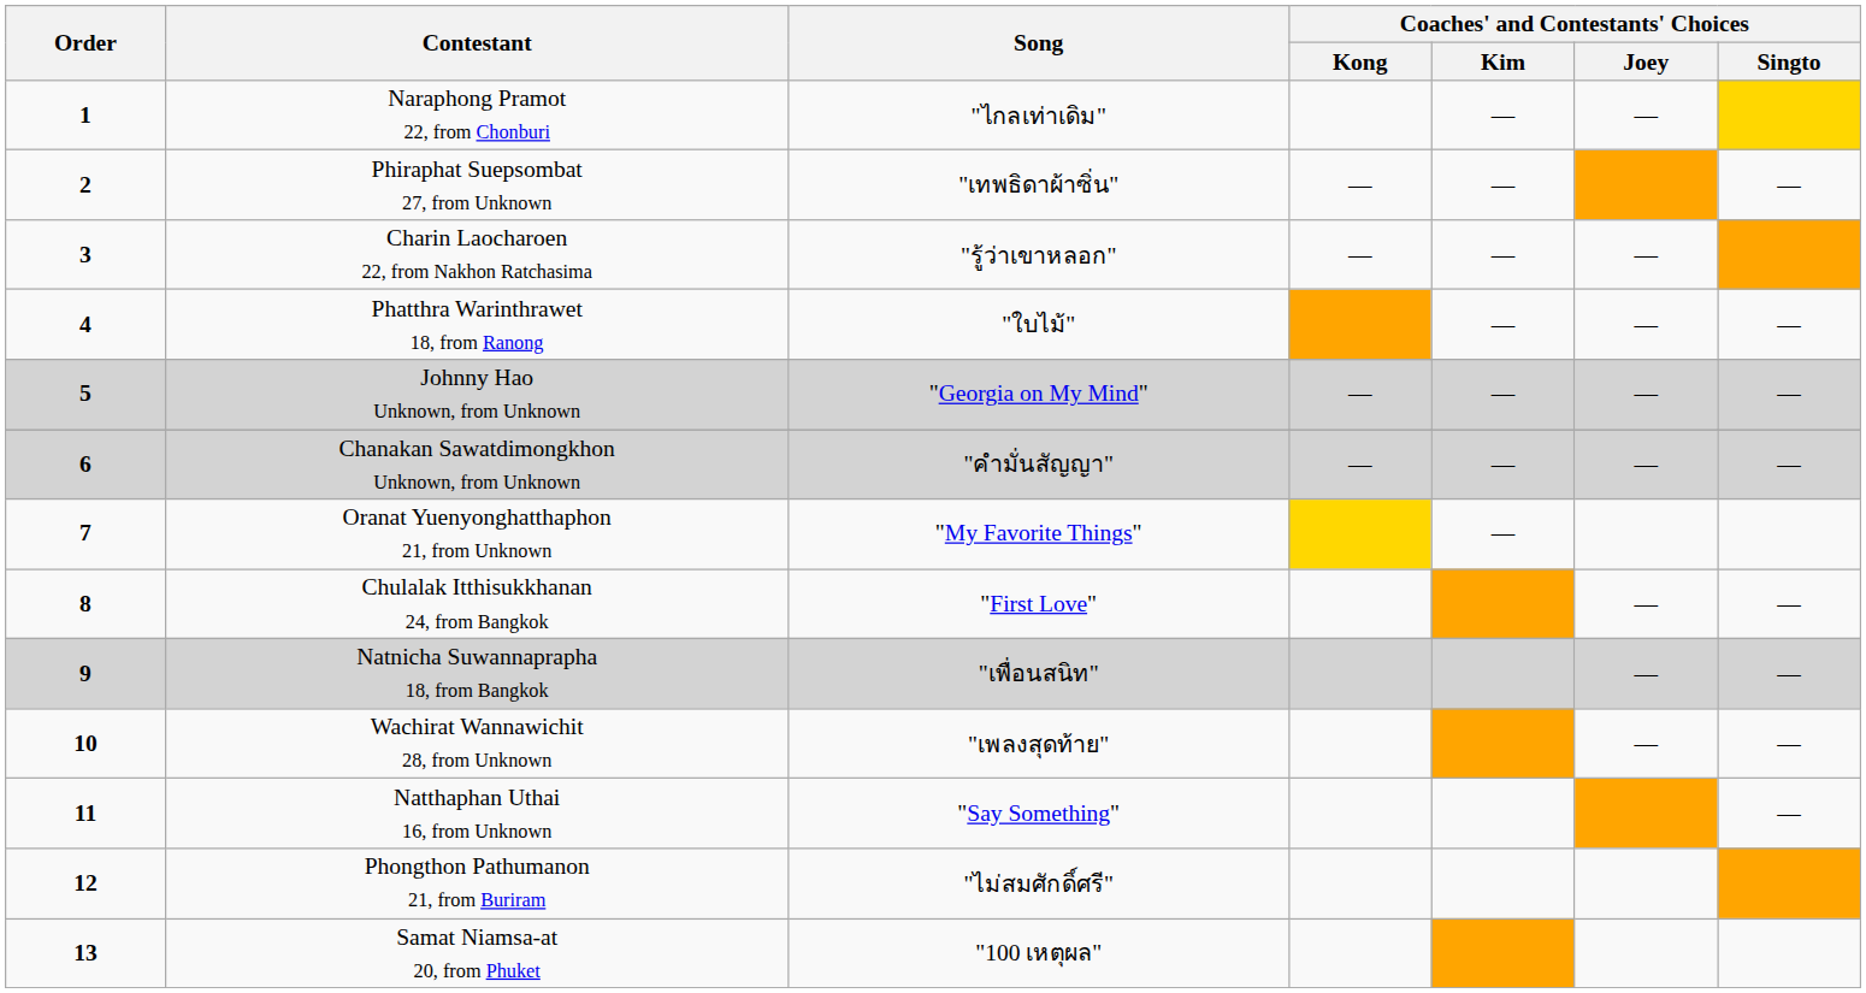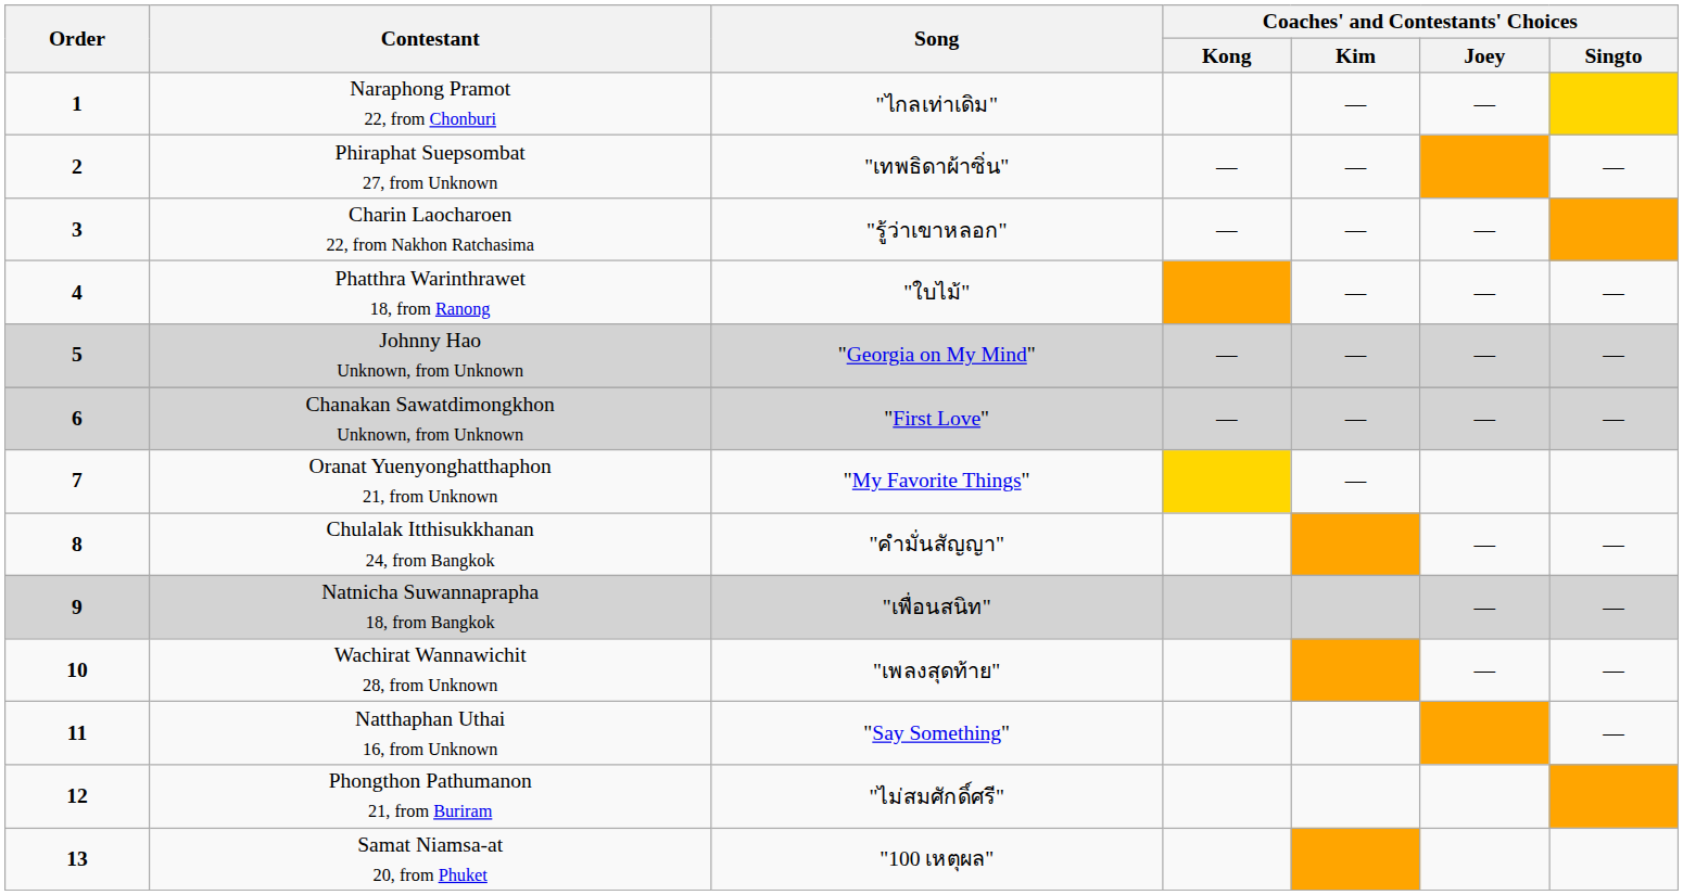Chanakan Sawatdimongkhon Unknown, from Unknown | Song: "คำมั่นสัญญา" -> "First Love"
Chulalak Itthisukkhanan 24, from Bangkok | Song: "First Love" -> "คำมั่นสัญญา"
